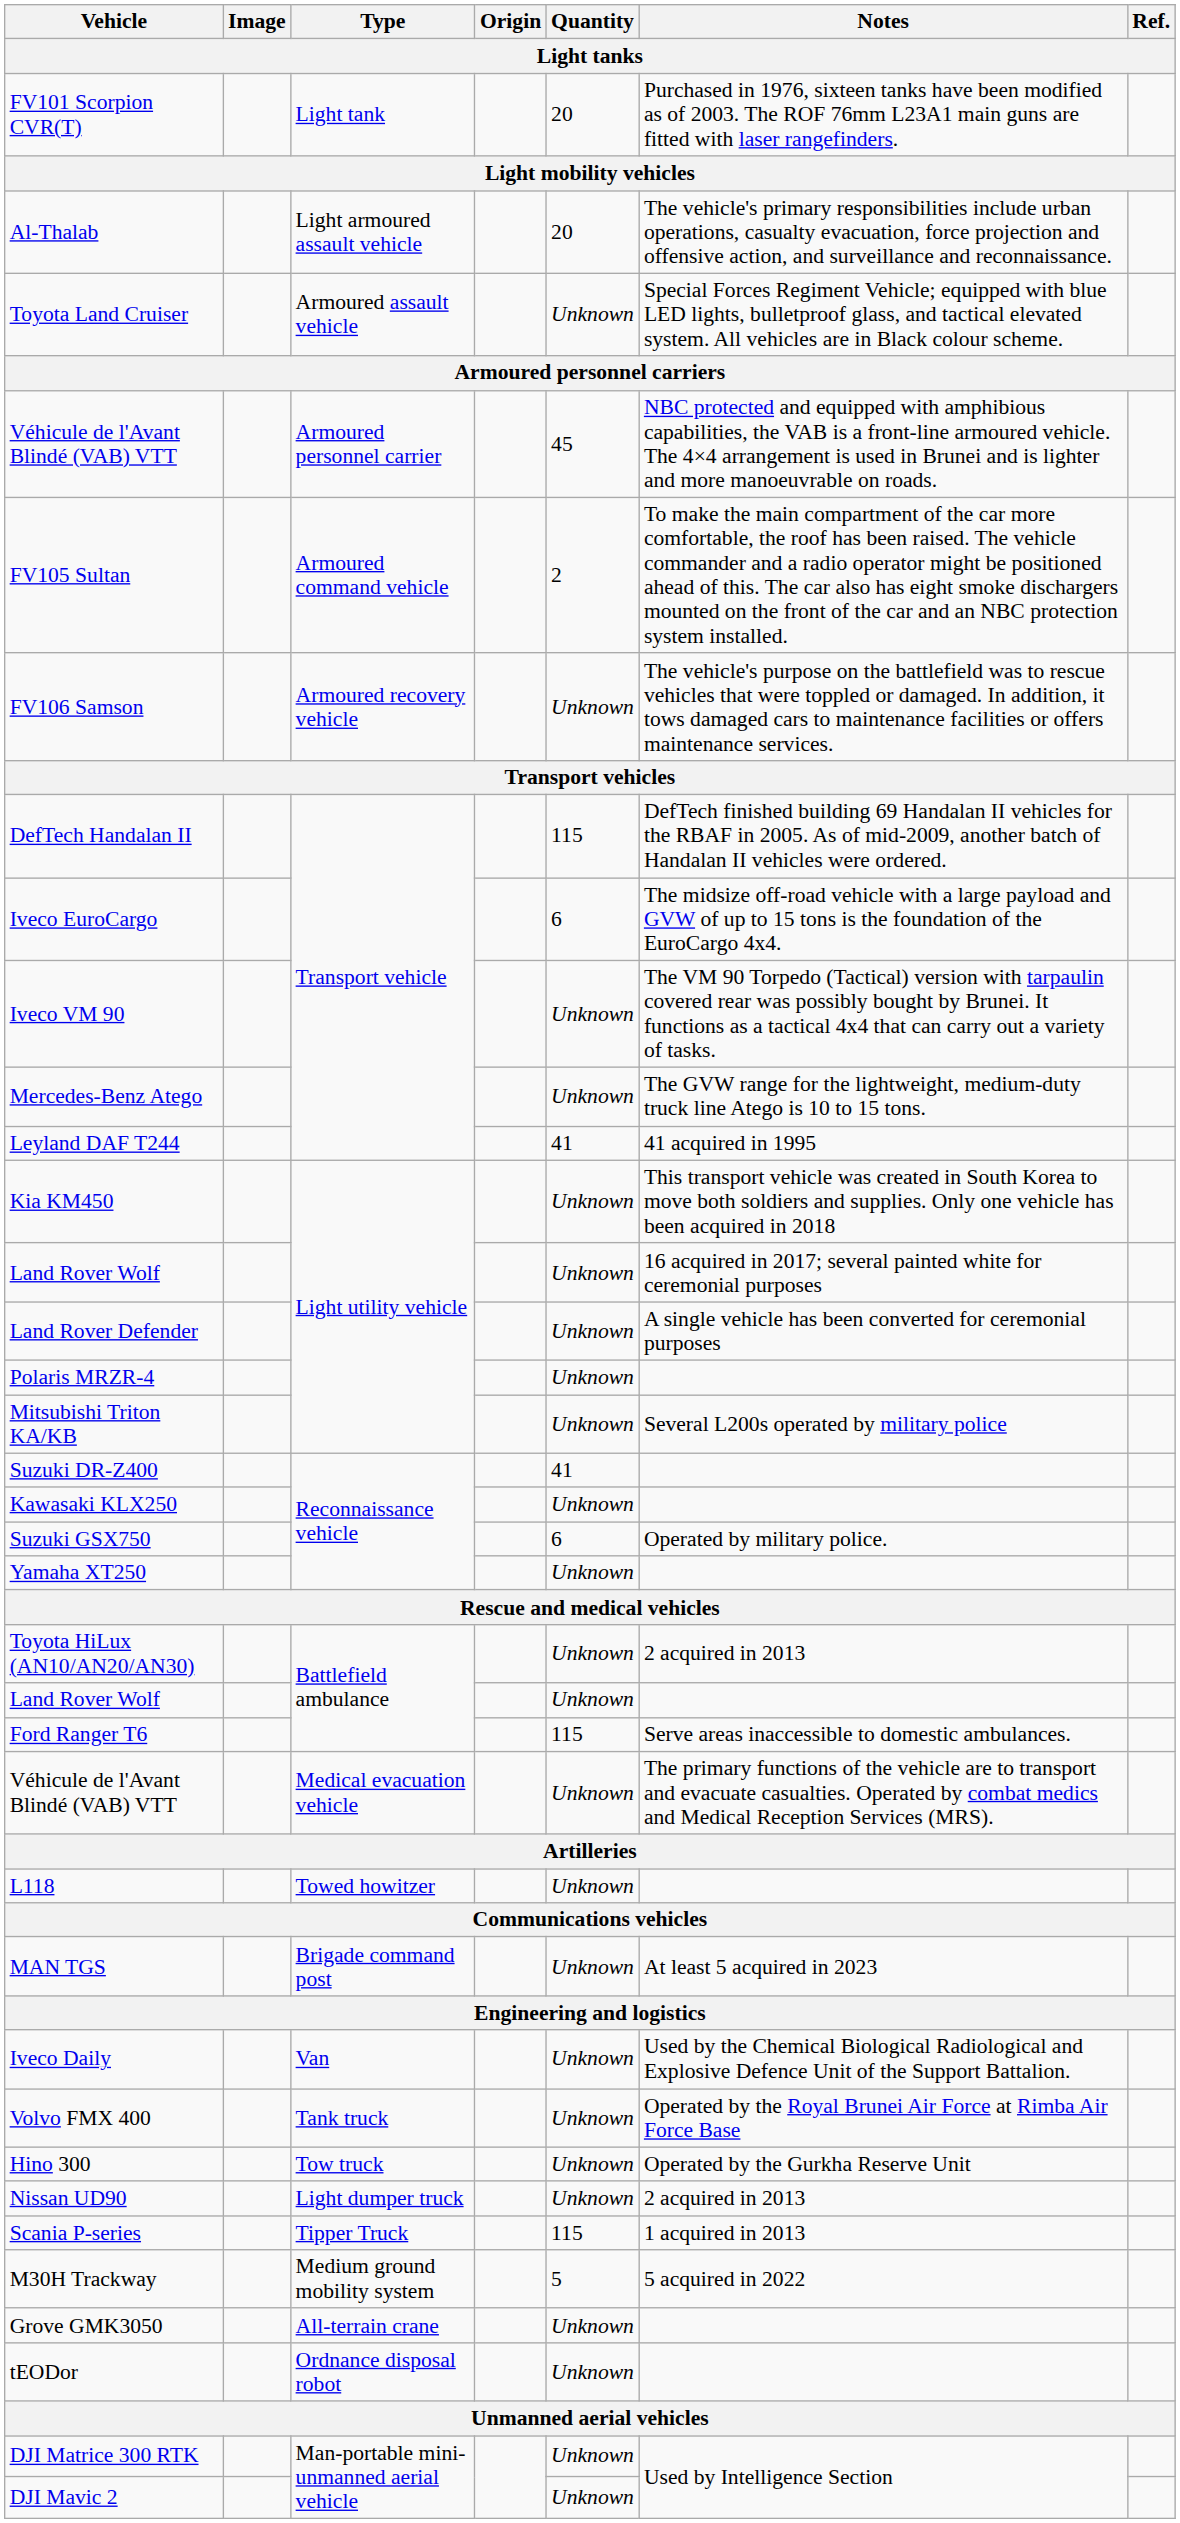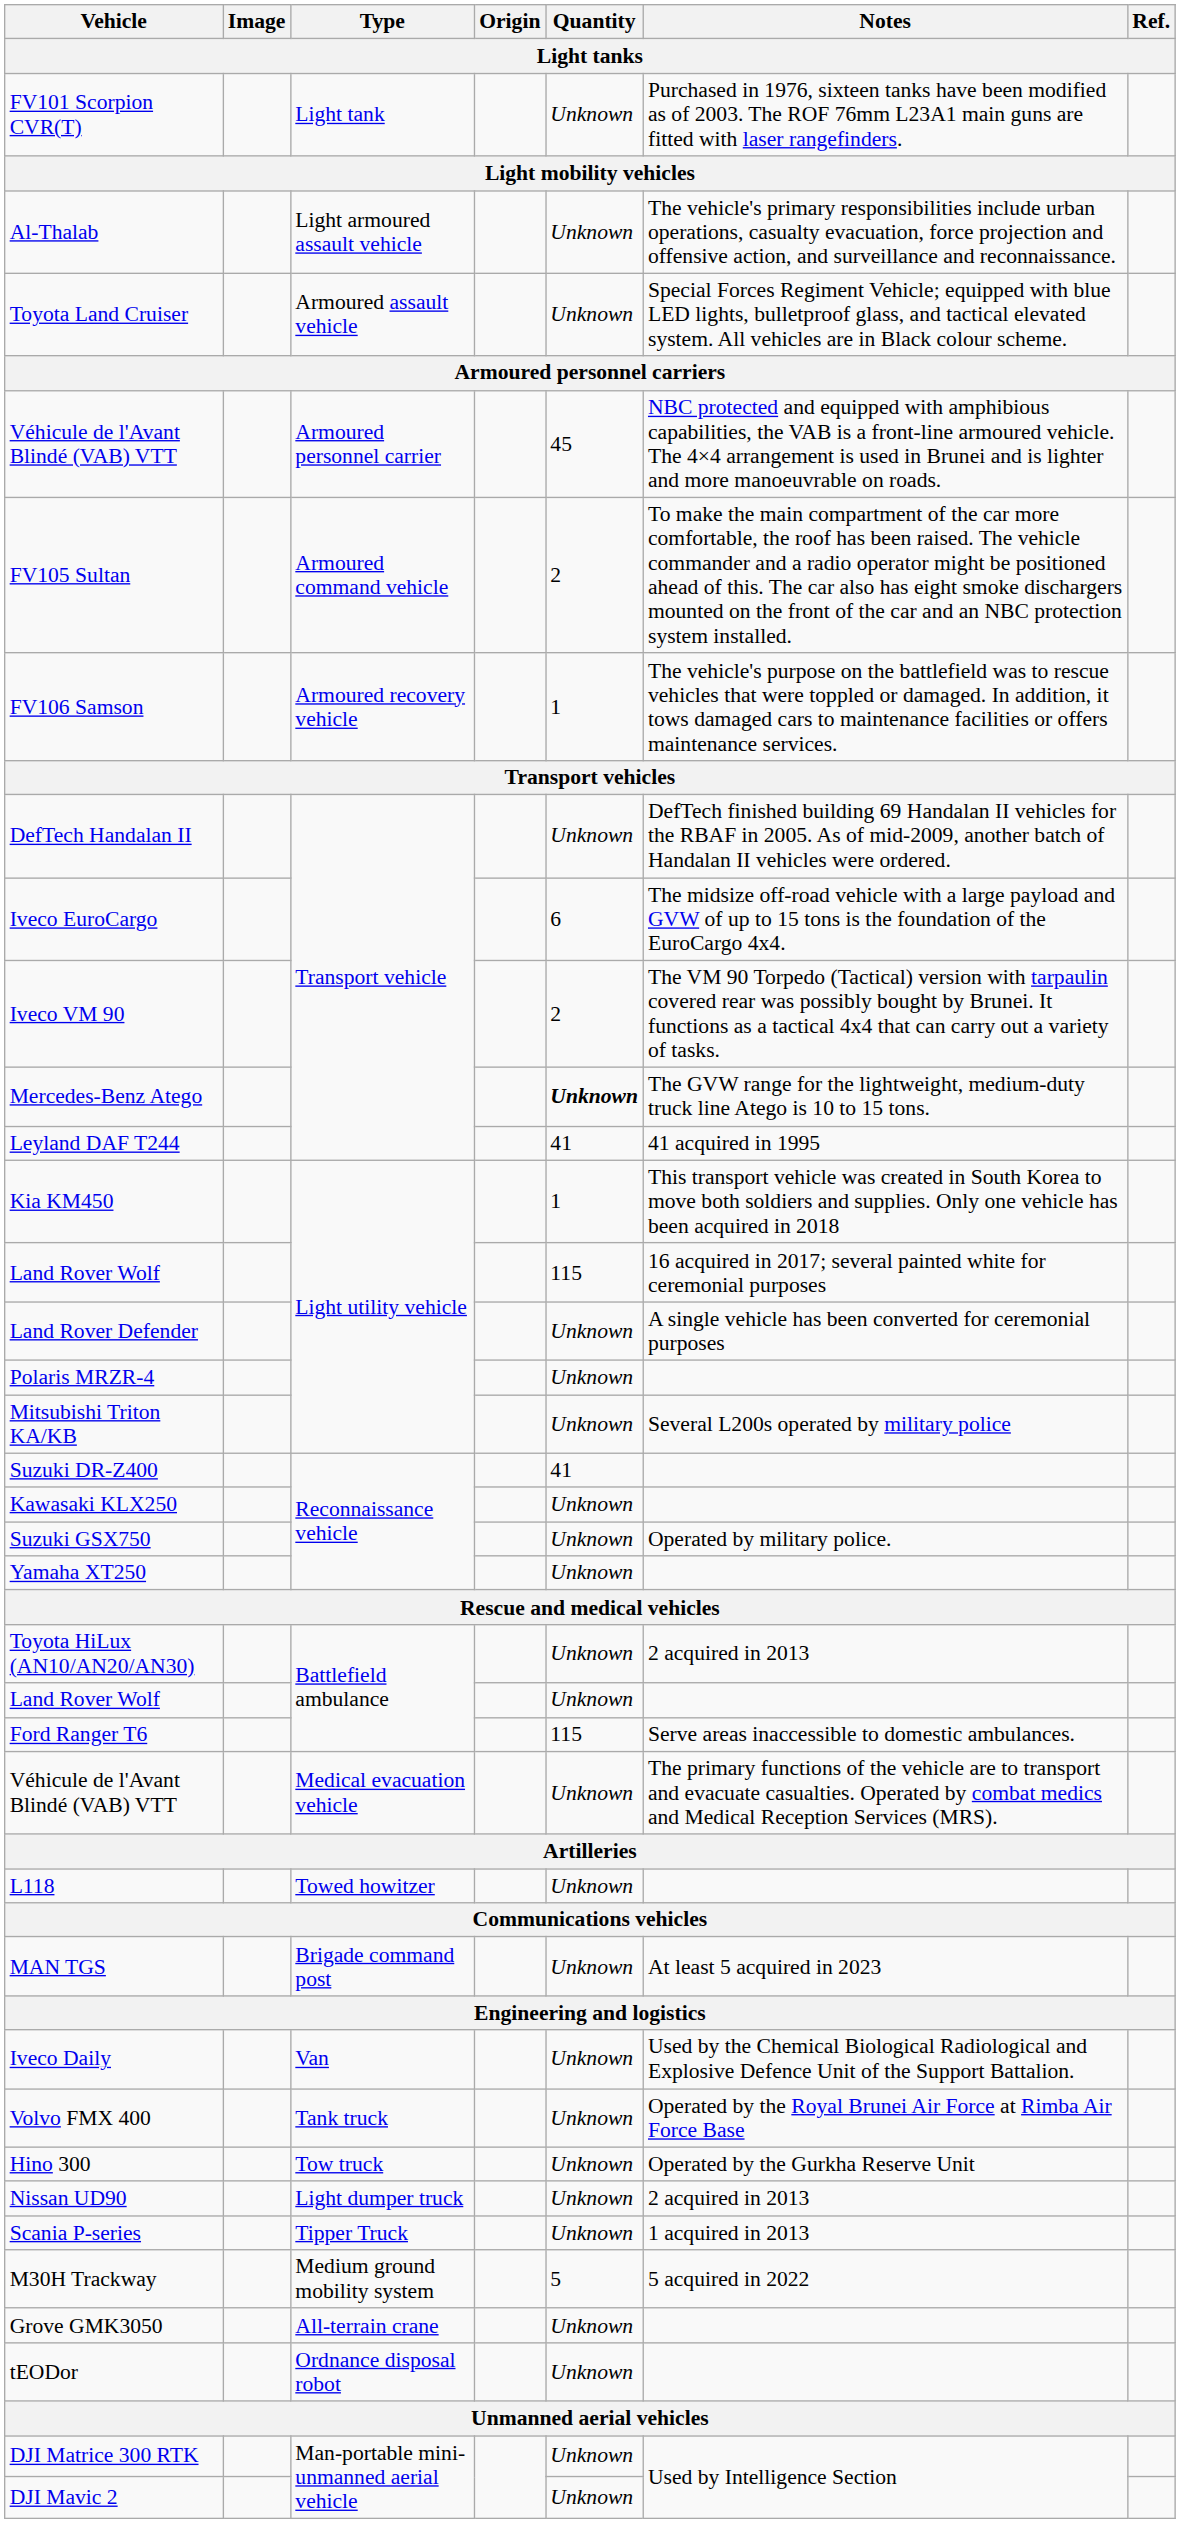FV101 Scorpion CVR(T) | Quantity: 20 -> Unknown
Al-Thalab | Quantity: 20 -> Unknown
FV106 Samson | Quantity: Unknown -> 1
DefTech Handalan II | Quantity: 115 -> Unknown
Iveco VM 90 | Quantity: Unknown -> 2
Mercedes-Benz Atego | Quantity: normal -> bold
Kia KM450 | Quantity: Unknown -> 1
Land Rover Wolf / Light utility vehicle | Quantity: Unknown -> 115
Suzuki GSX750 | Quantity: 6 -> Unknown
Scania P-series | Quantity: 115 -> Unknown
